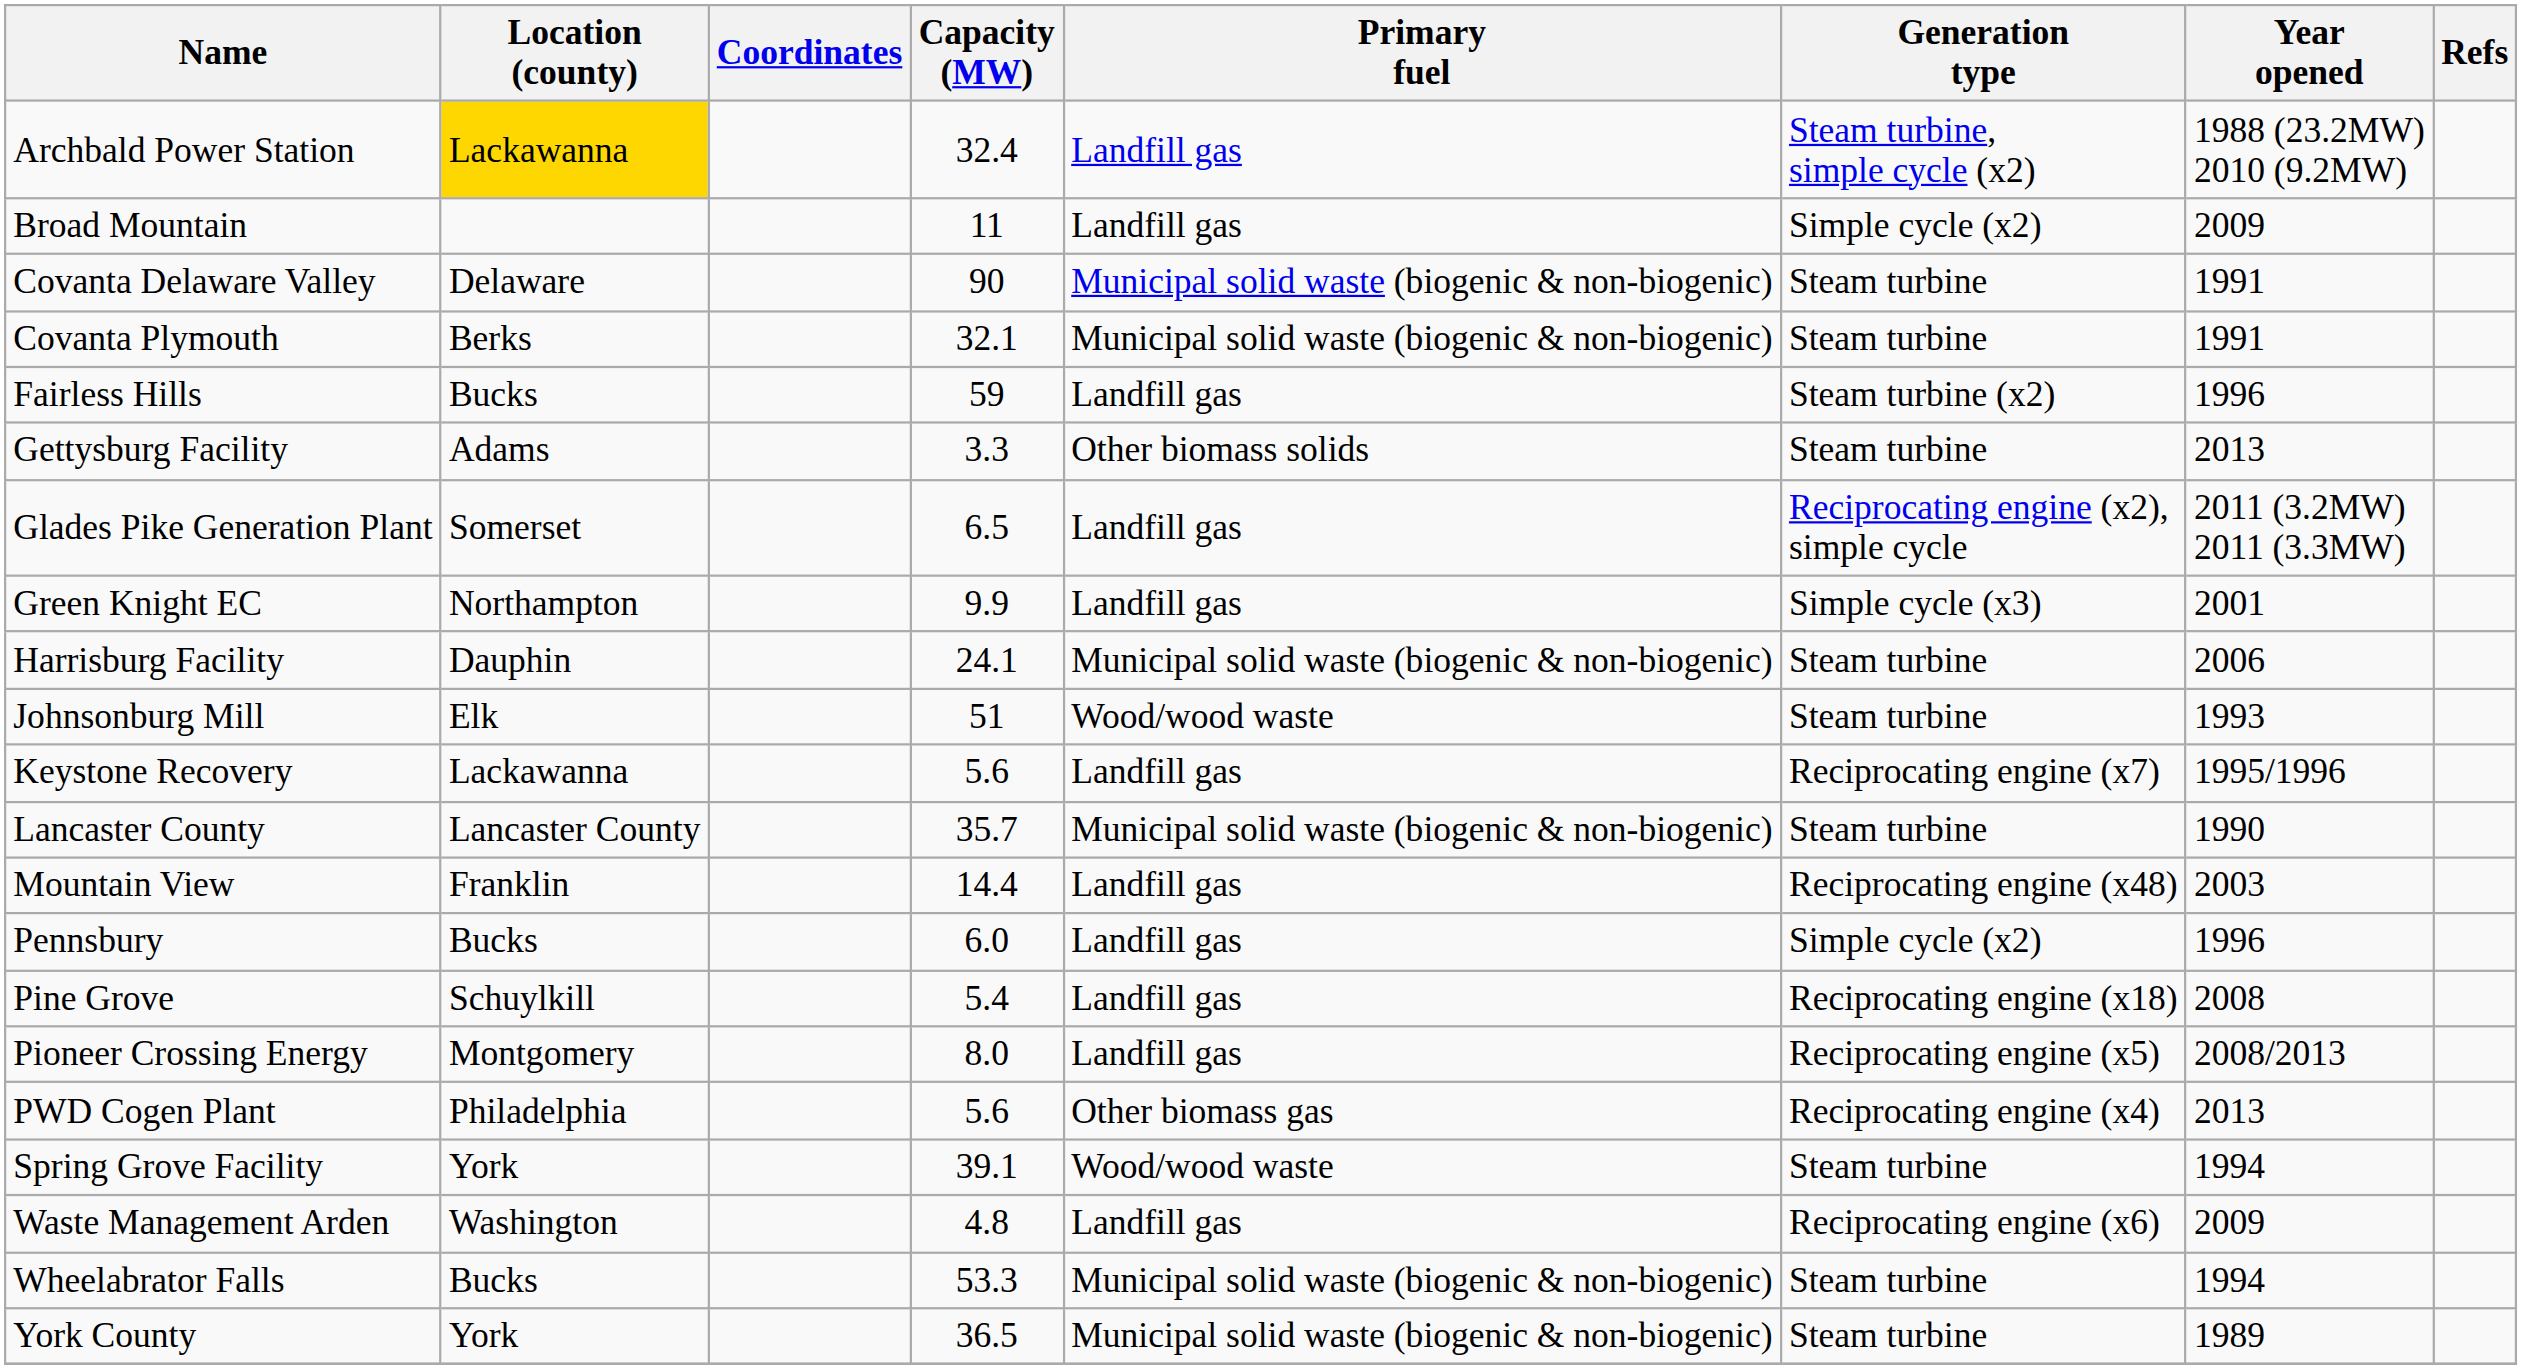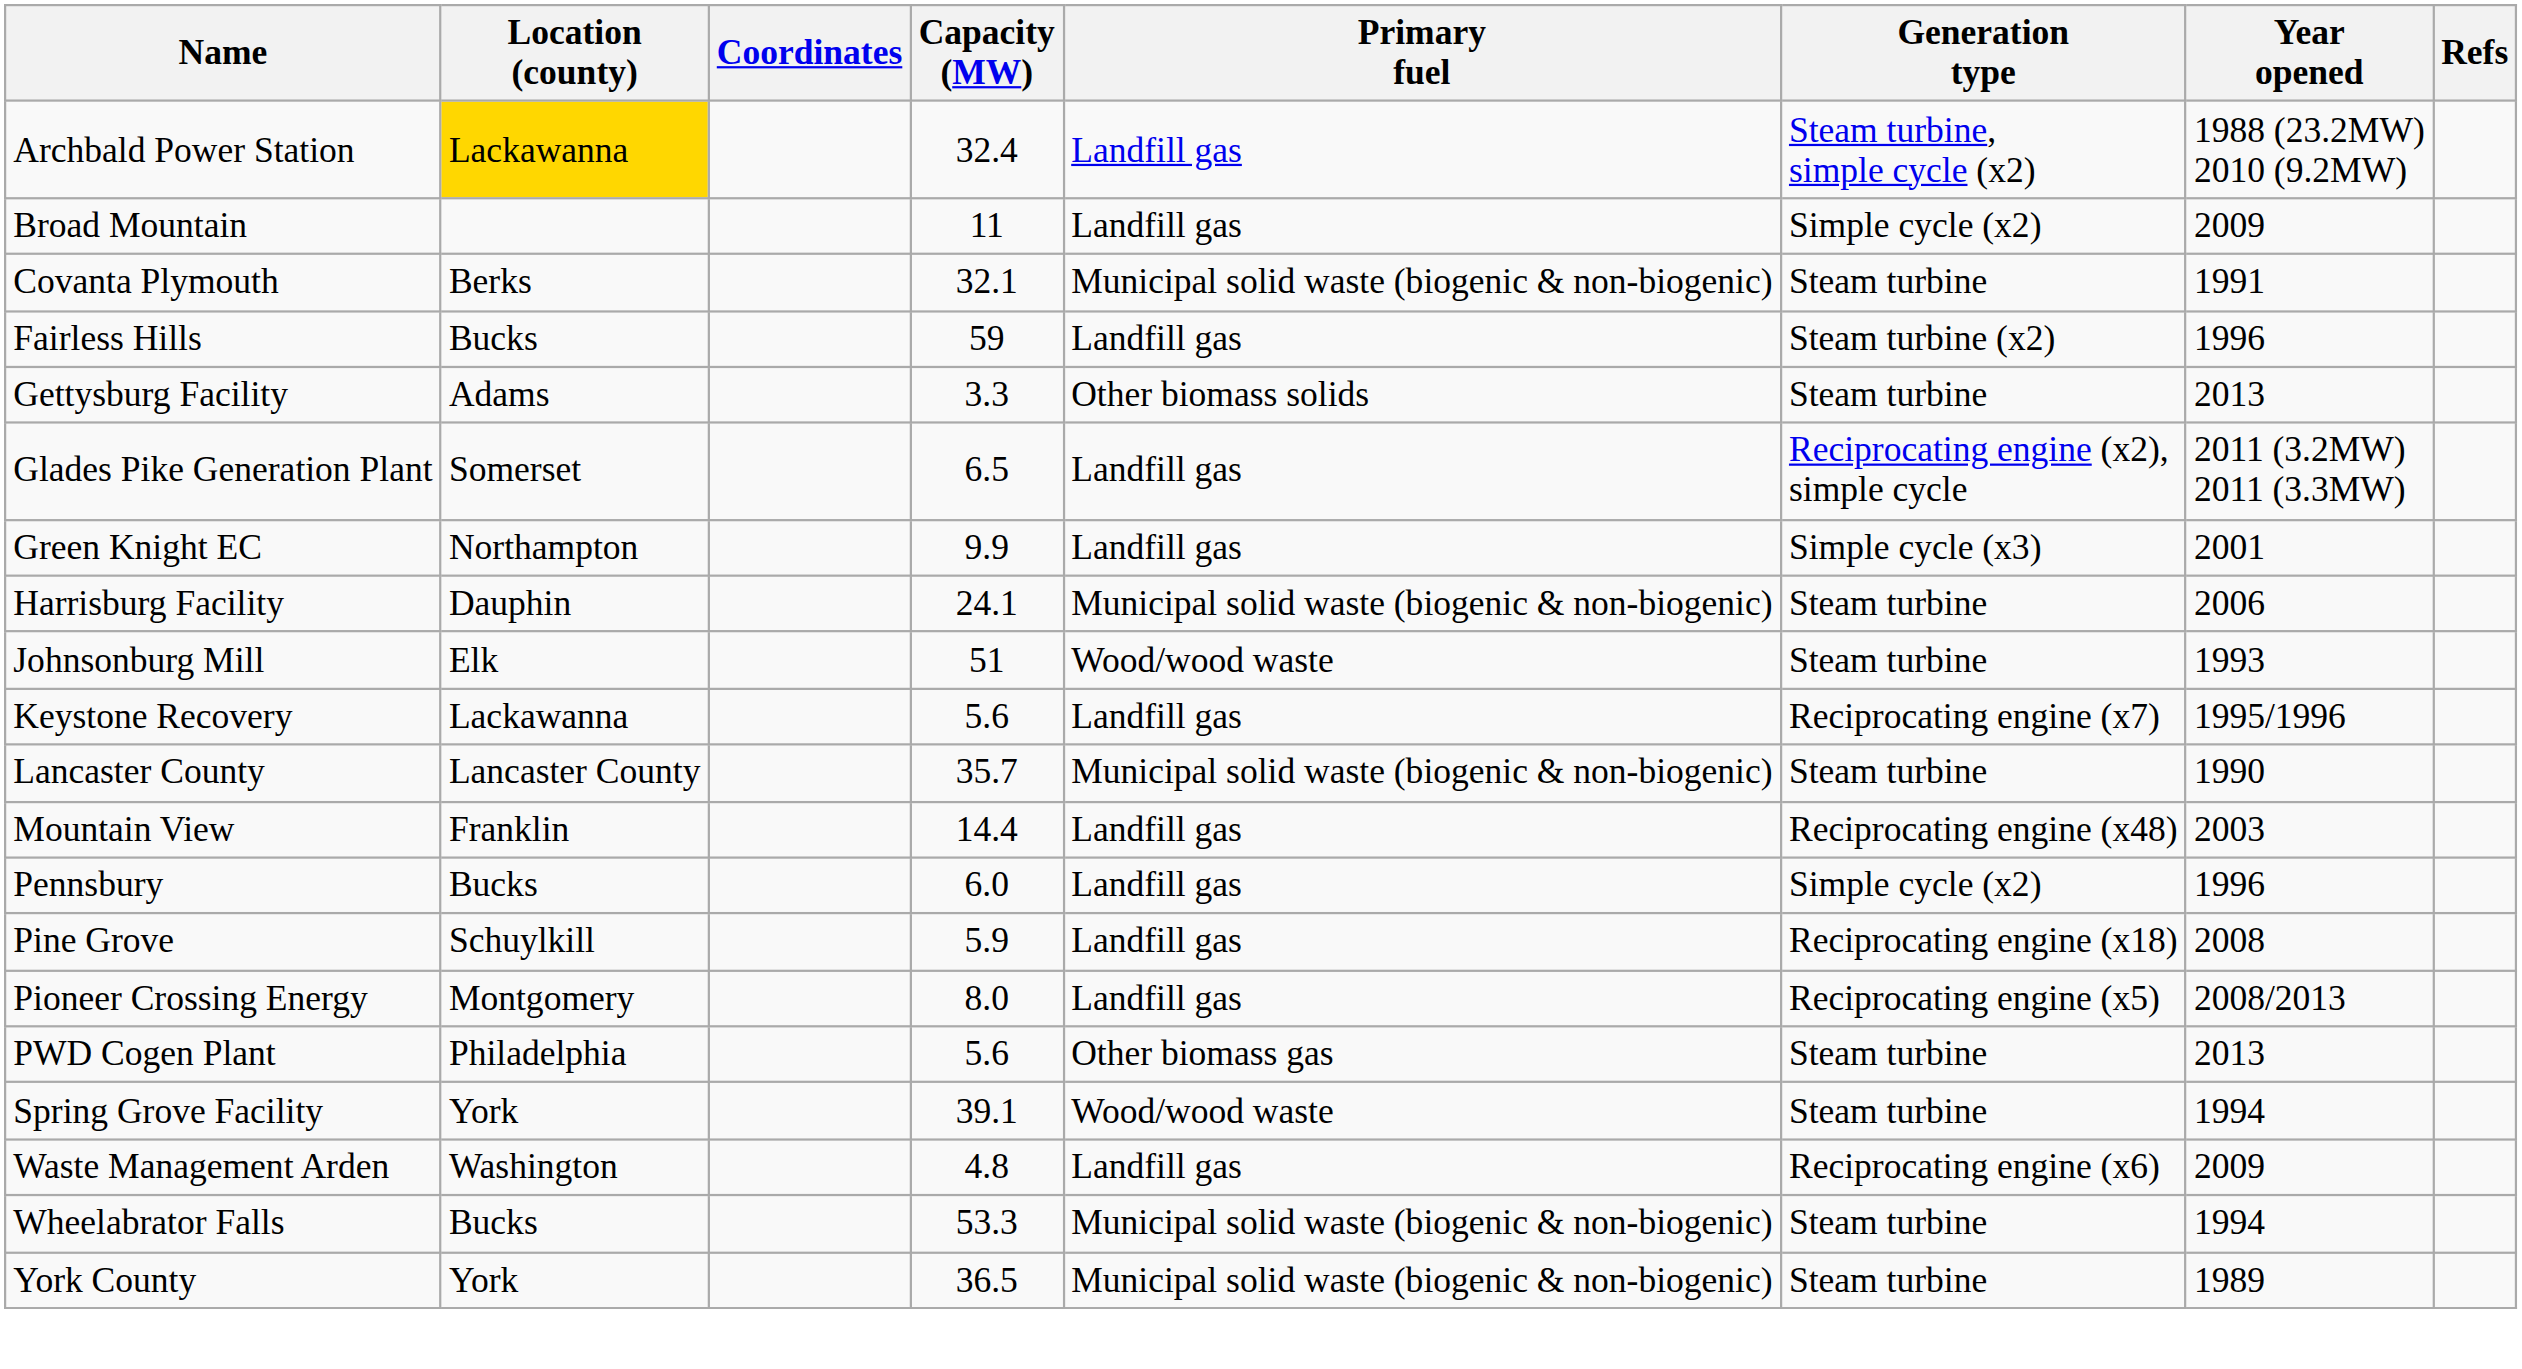- row: Covanta Delaware Valley | Delaware | 90 | Municipal solid waste (biogenic & non-biogenic) | Steam turbine | 1991
Pine Grove | Capacity (MW): 5.4 -> 5.9
PWD Cogen Plant | Generation type: Reciprocating engine (x4) -> Steam turbine
